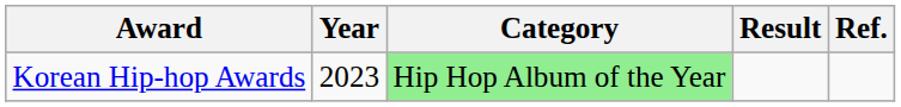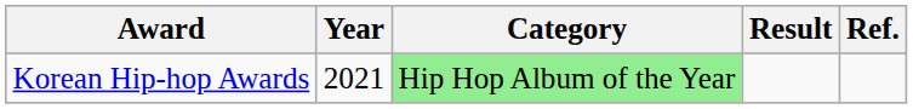Korean Hip-hop Awards | Year: 2023 -> 2021
